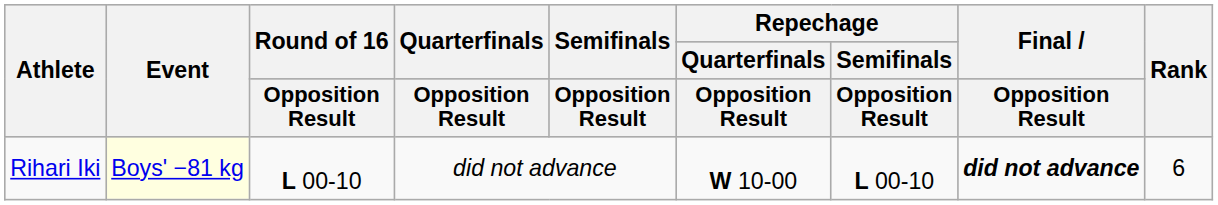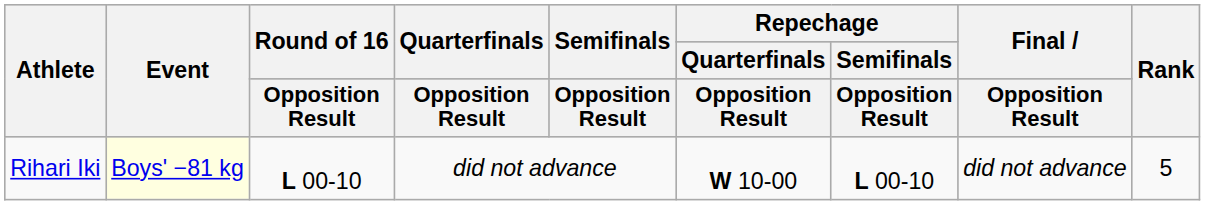Rihari Iki | Final / Opposition Result: bold -> normal
Rihari Iki | Rank: 6 -> 5
